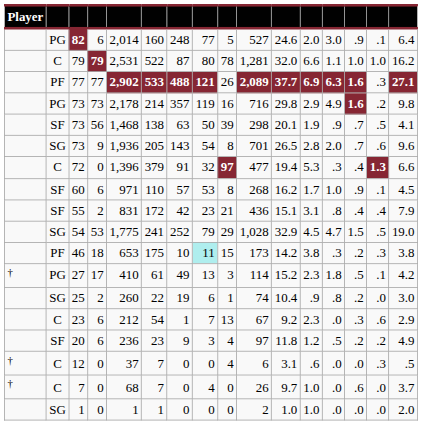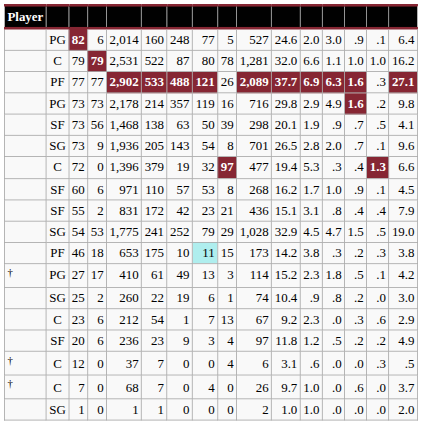73 / 9 | column 15: .6 -> .1
72 | column 7: 91 -> 19
